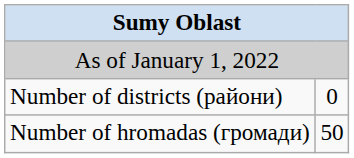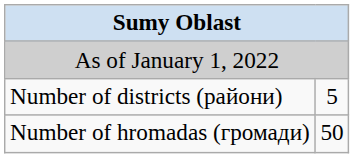Number of districts (райони) | column 2: 0 -> 5
